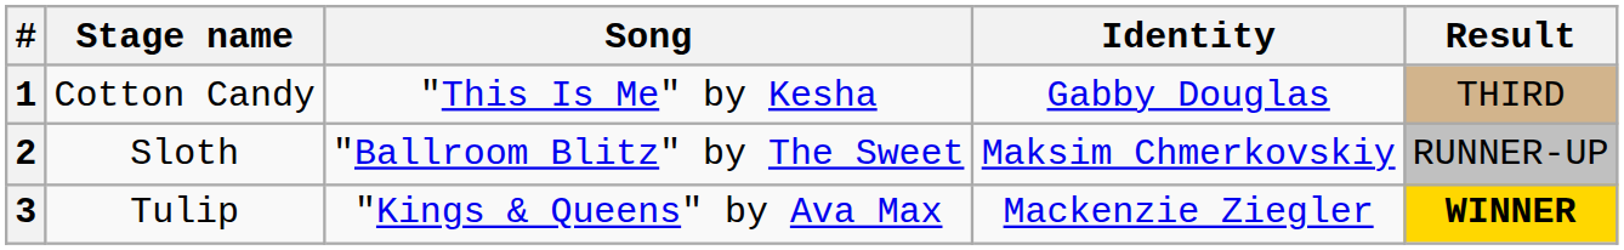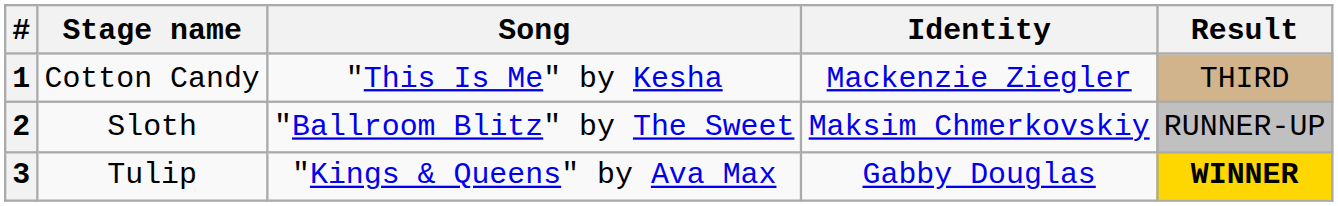1 | Identity: Gabby Douglas -> Mackenzie Ziegler
3 | Identity: Mackenzie Ziegler -> Gabby Douglas
